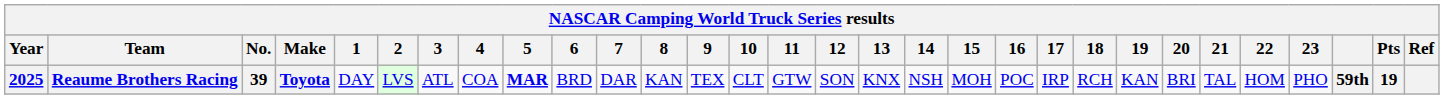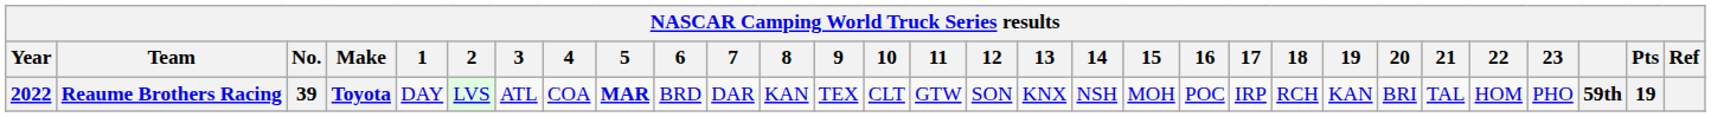Reaume Brothers Racing | Year: 2025 -> 2022
